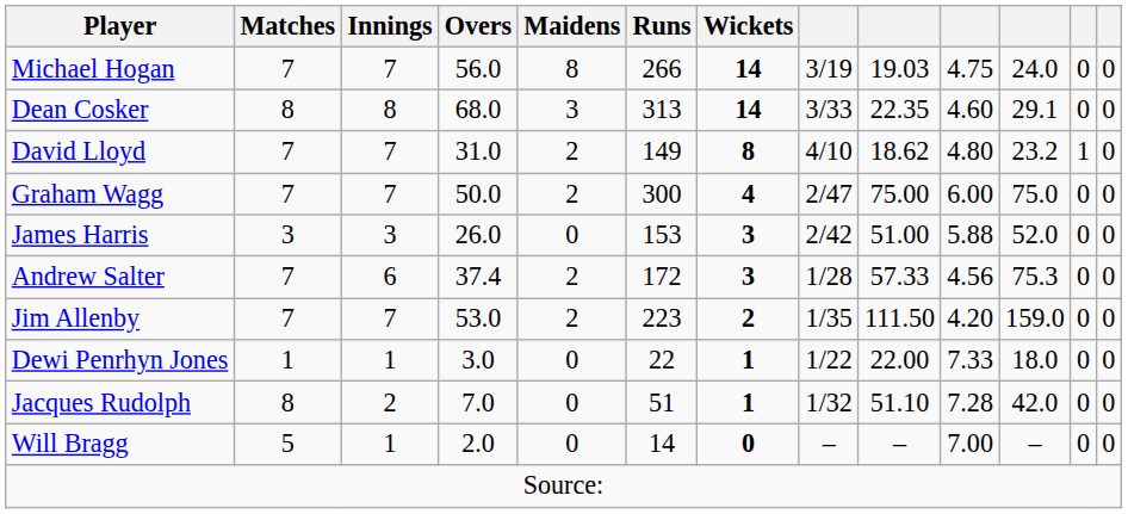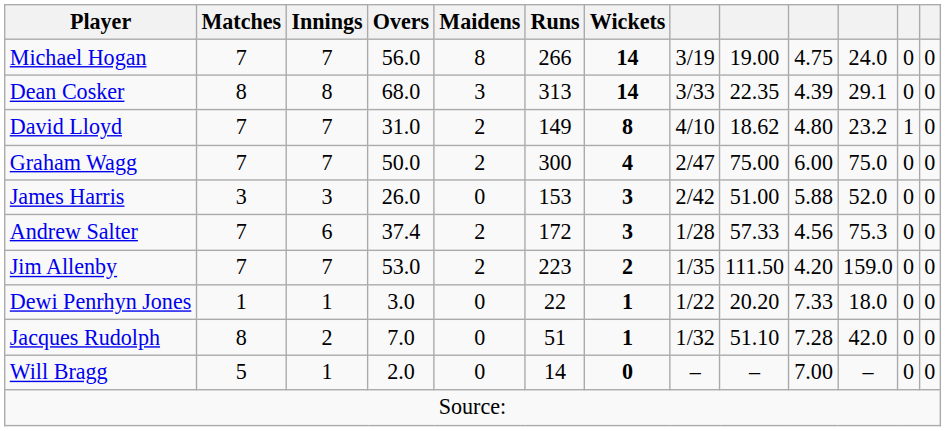Michael Hogan | column 9: 19.03 -> 19.00
Dean Cosker | column 10: 4.60 -> 4.39
Dewi Penrhyn Jones | column 9: 22.00 -> 20.20
